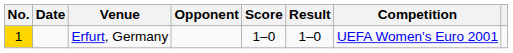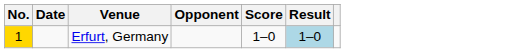- column: Competition | UEFA Women's Euro 2001
Erfurt, Germany | Result: no background -> lightblue background
